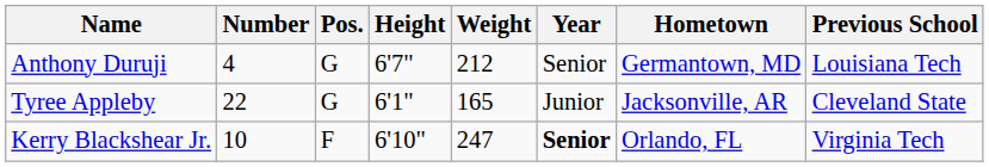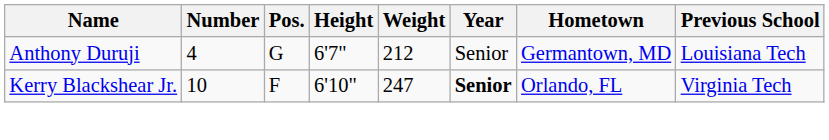- row: Tyree Appleby | 22 | G | 6'1" | 165 | Junior | Jacksonville, AR | Cleveland State
